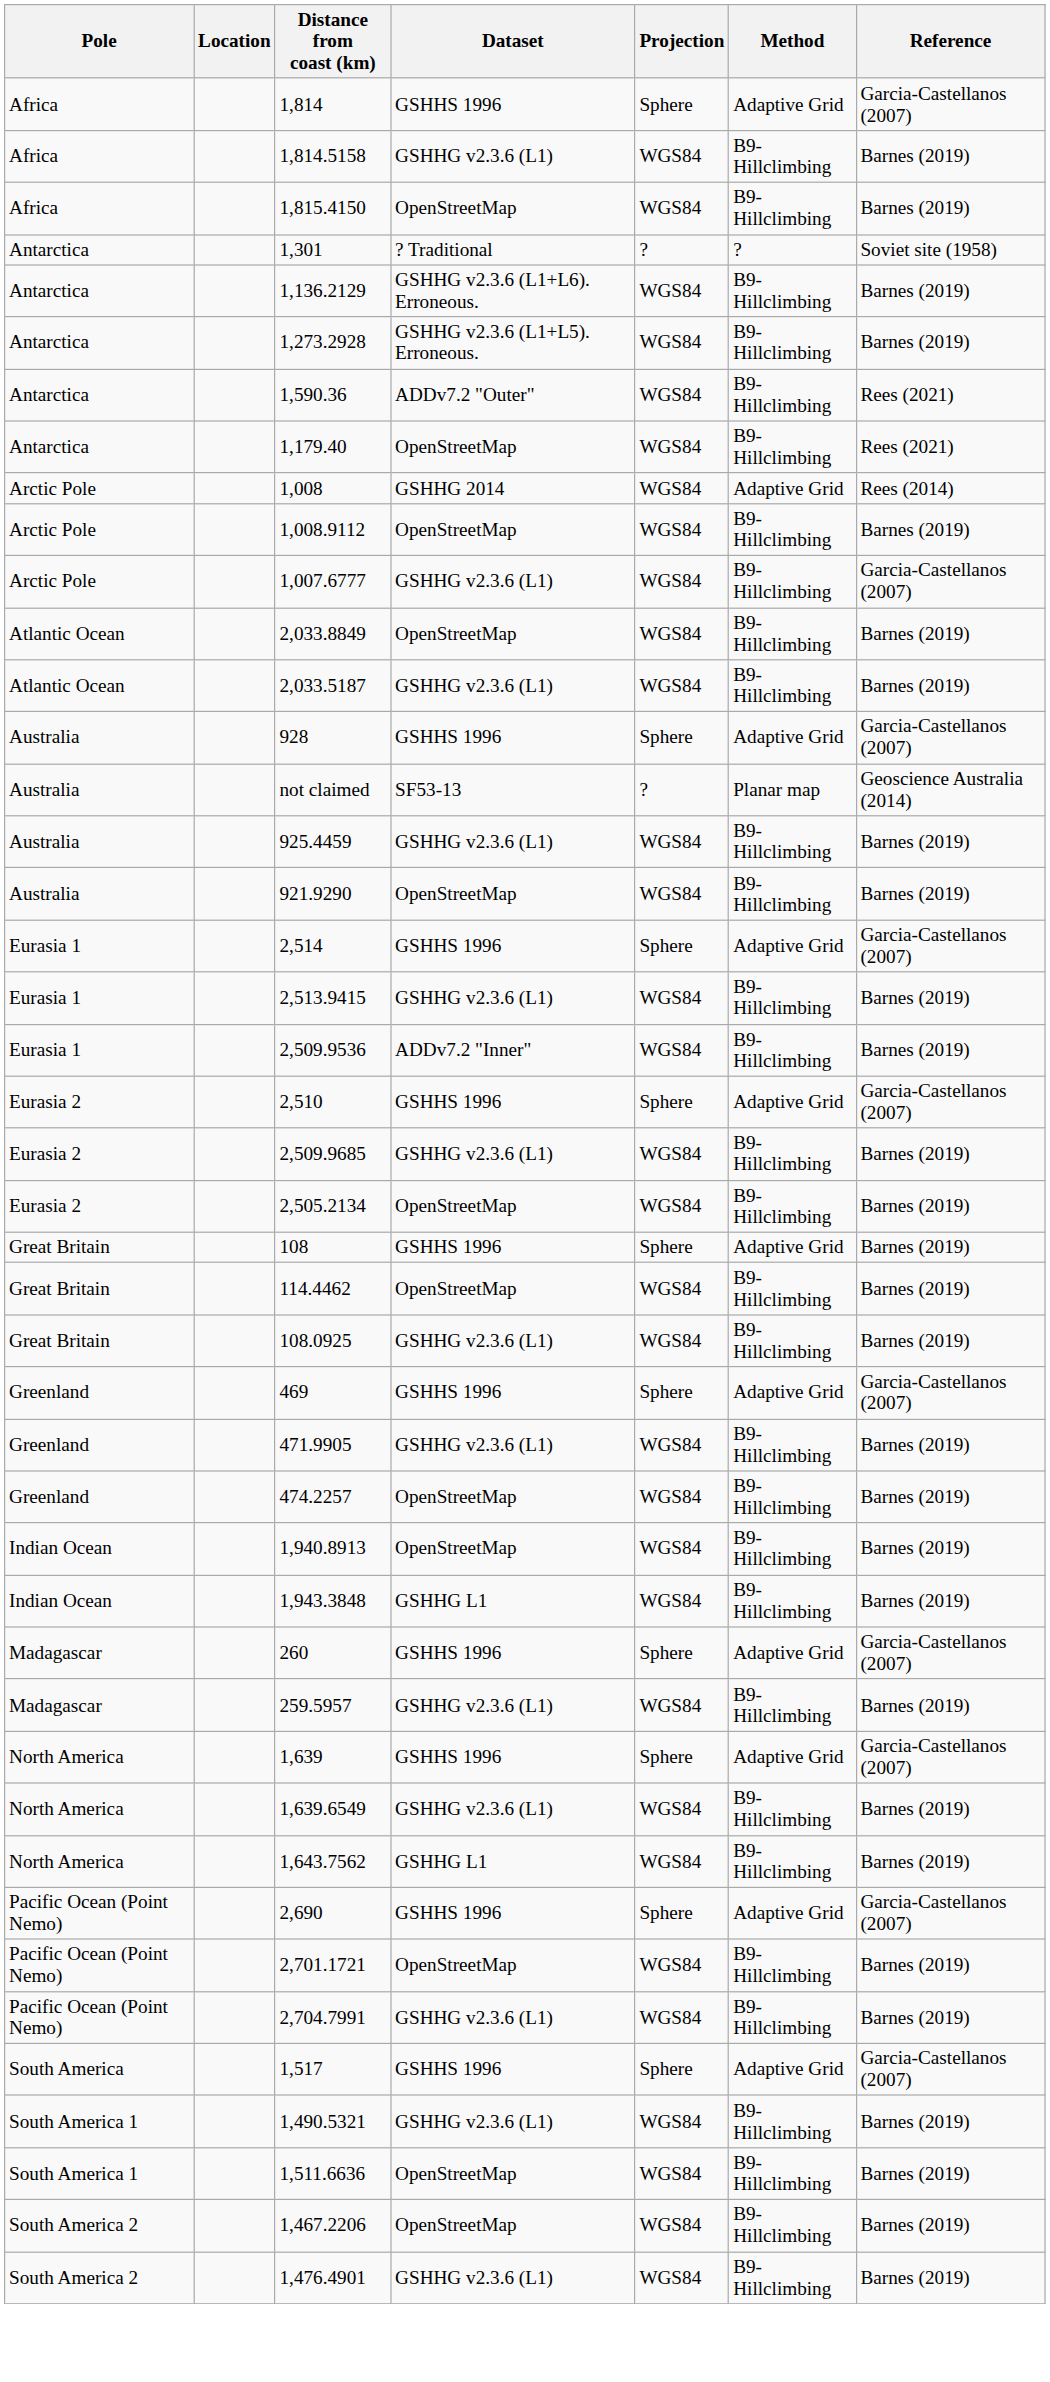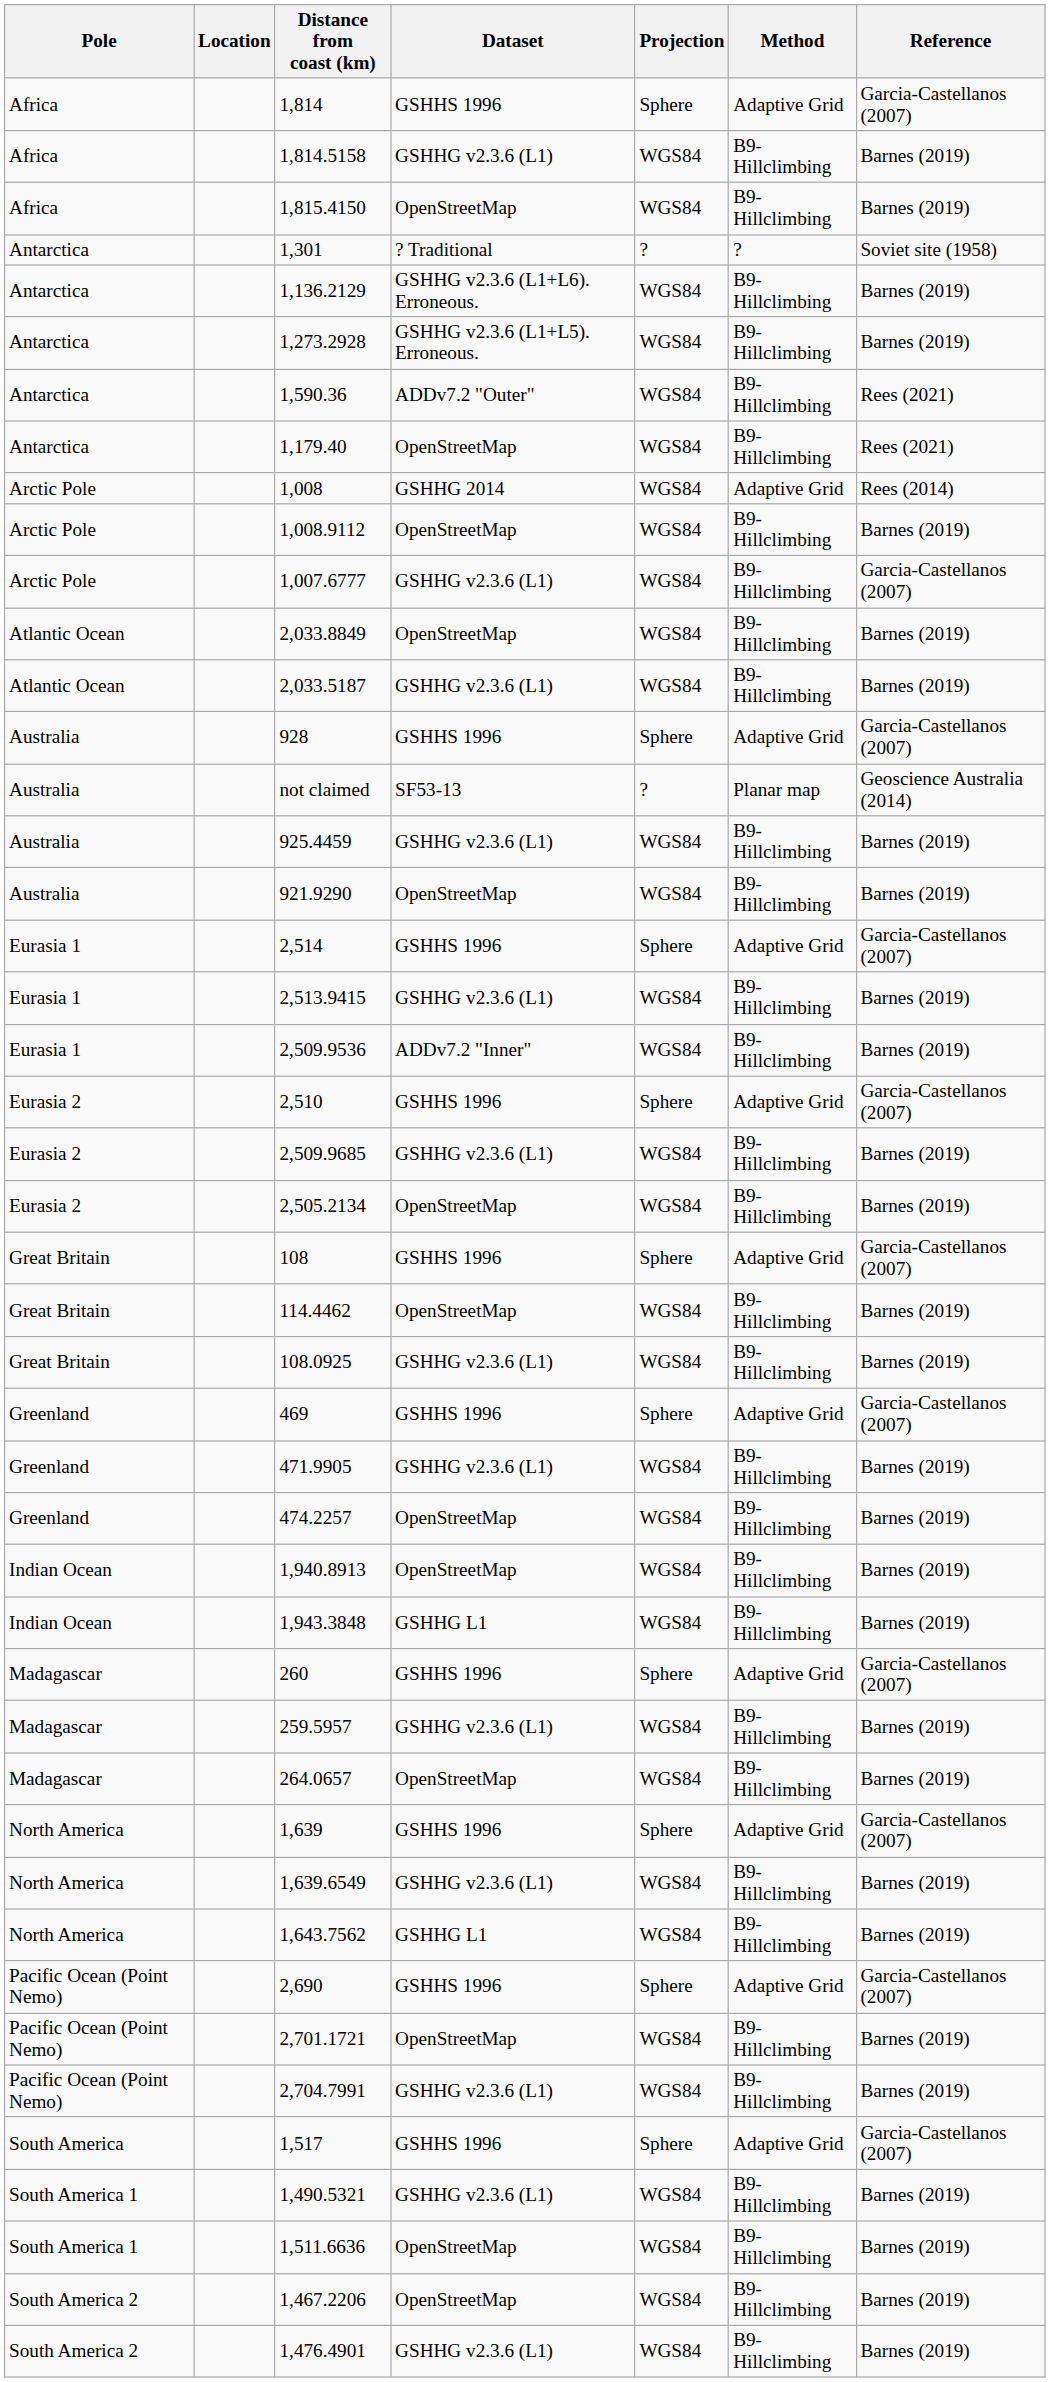108 | Reference: Barnes (2019) -> Garcia-Castellanos (2007)
+ row: Madagascar | 264.0657 | OpenStreetMap | WGS84 | B9-Hillclimbing | Barnes (2019)
